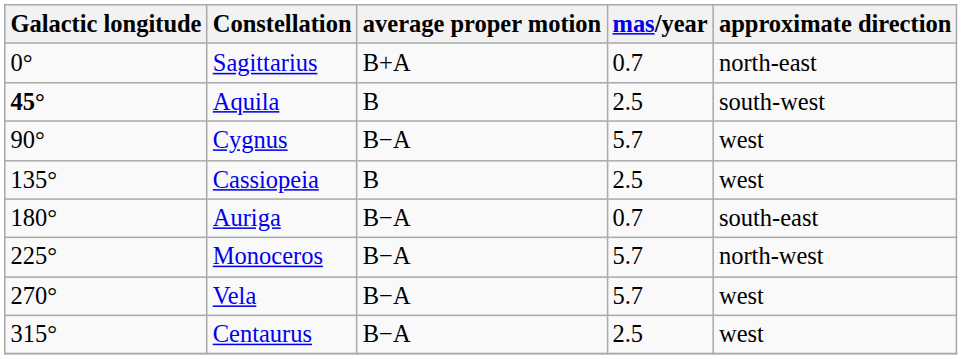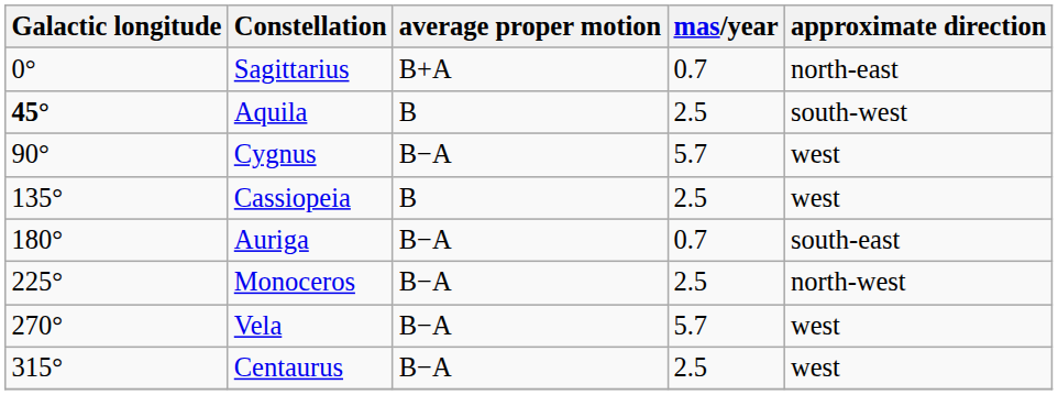Monoceros | mas/year: 5.7 -> 2.5
